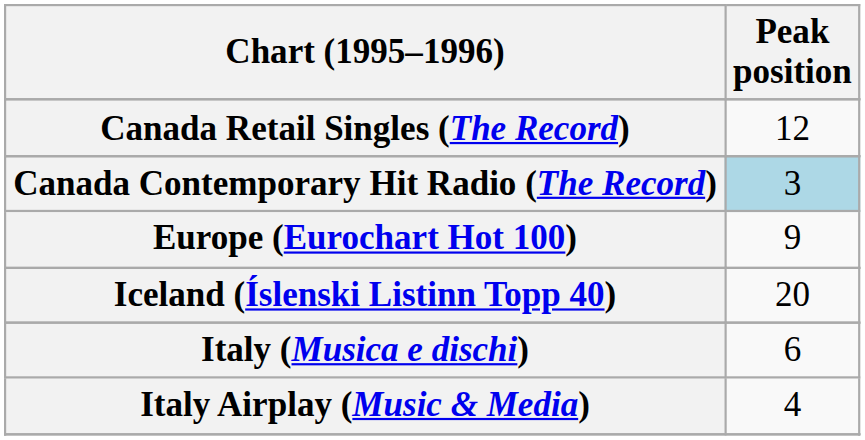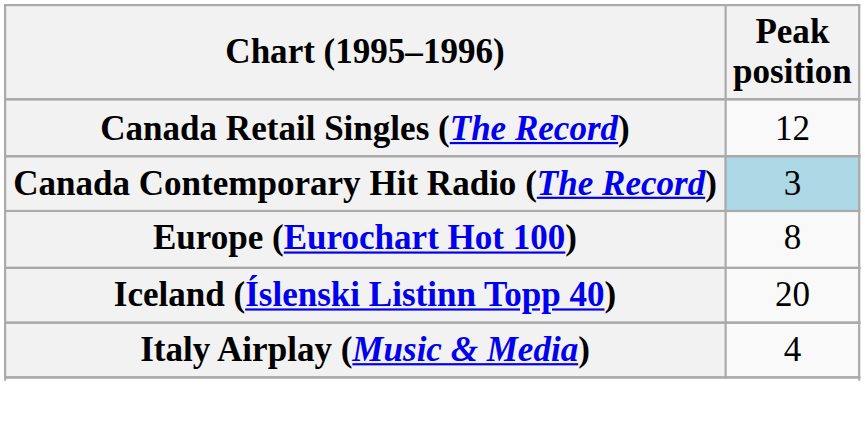Europe (Eurochart Hot 100) | Peak position: 9 -> 8
- row: Italy (Musica e dischi) | 6
